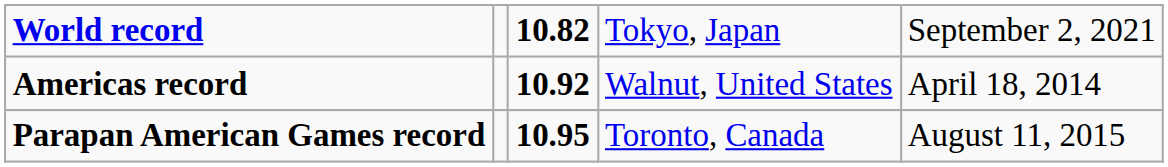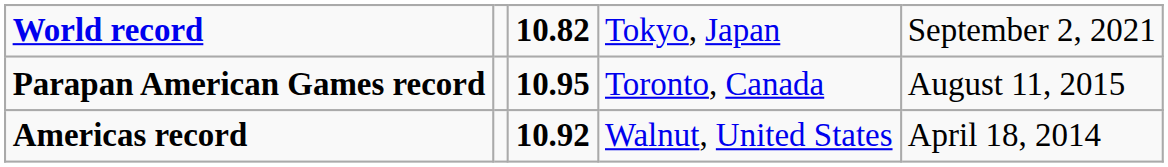rows swapped: Parapan American Games record <-> Americas record
